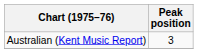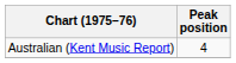Australian (Kent Music Report) | Peak position: 3 -> 4
